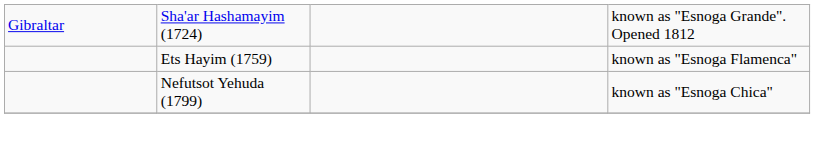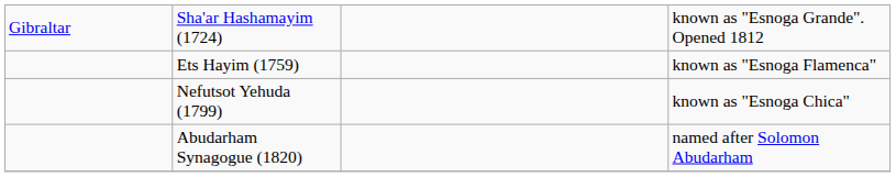+ row: Abudarham Synagogue (1820) | named after Solomon Abudarham
